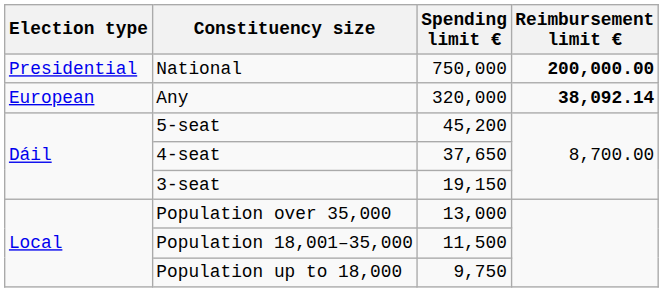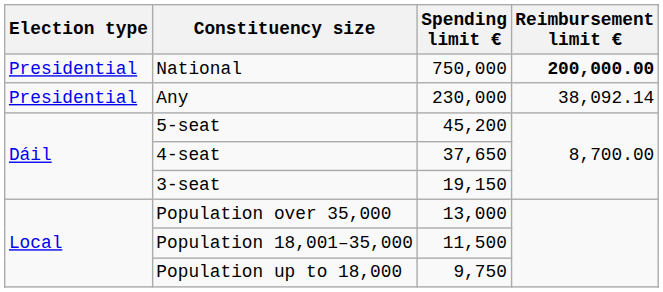Any | Election type: European -> Presidential
Any | Spending limit €: 320,000 -> 230,000
Any | Reimbursement limit €: bold -> normal
